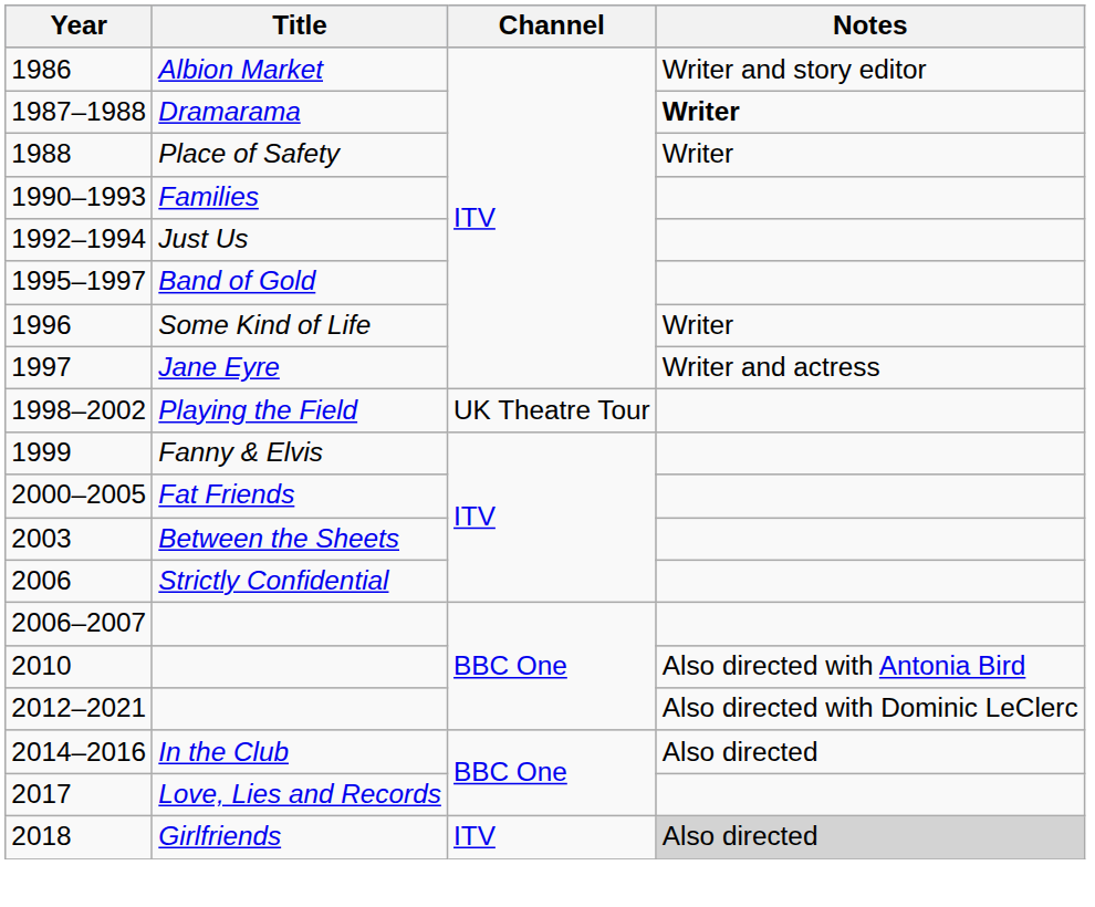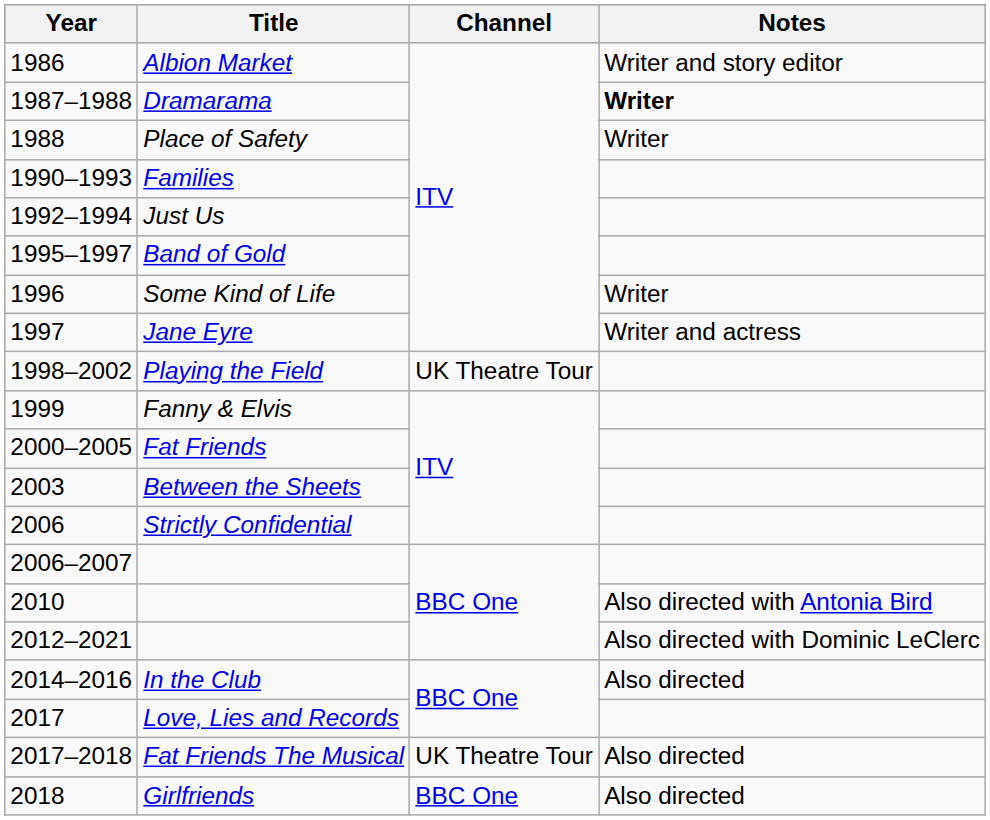+ row: 2017–2018 | Fat Friends The Musical | UK Theatre Tour | Also directed
Girlfriends | Channel: ITV -> BBC One
Girlfriends | Notes: lightgrey background -> no background
